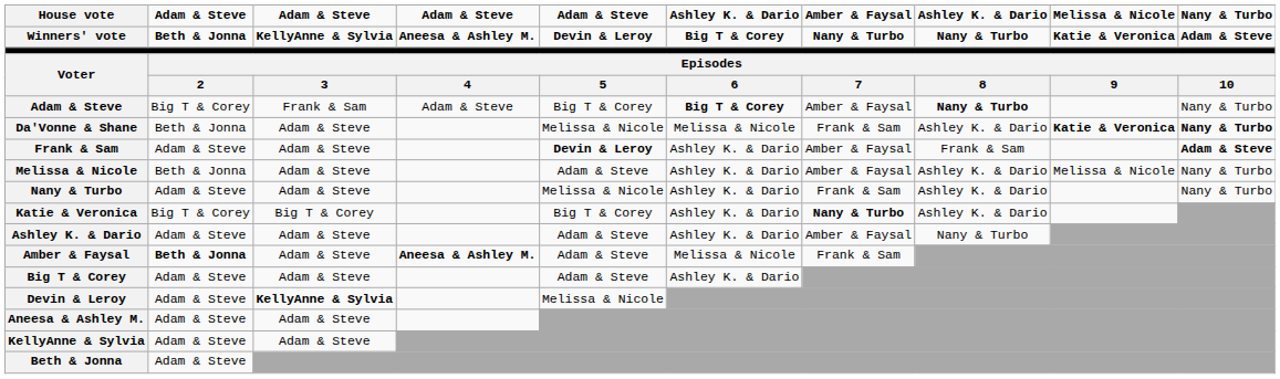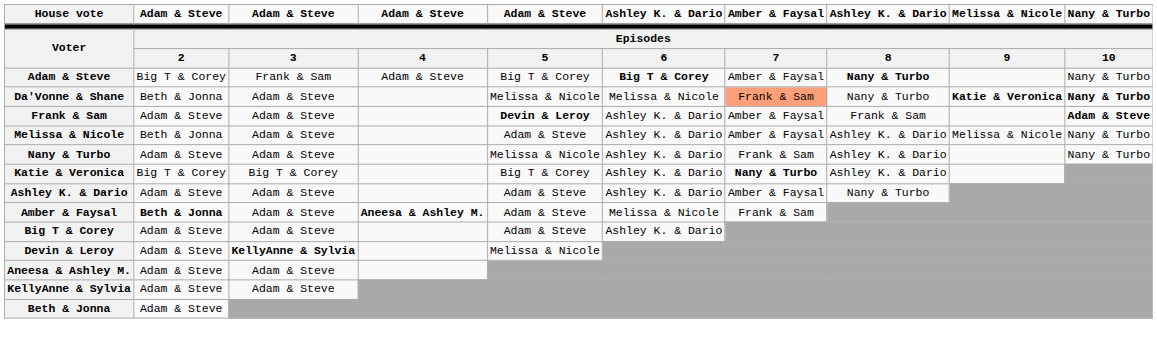- row: Winners' vote | Beth & Jonna | KellyAnne & Sylvia | Aneesa & Ashley M. | Devin & Leroy | Big T & Corey | Nany & Turbo | Nany & Turbo | Katie & Veronica | Adam & Steve
Da'Vonne & Shane | column 7: no background -> lightsalmon background
Da'Vonne & Shane | column 8: Ashley K. & Dario -> Nany & Turbo
